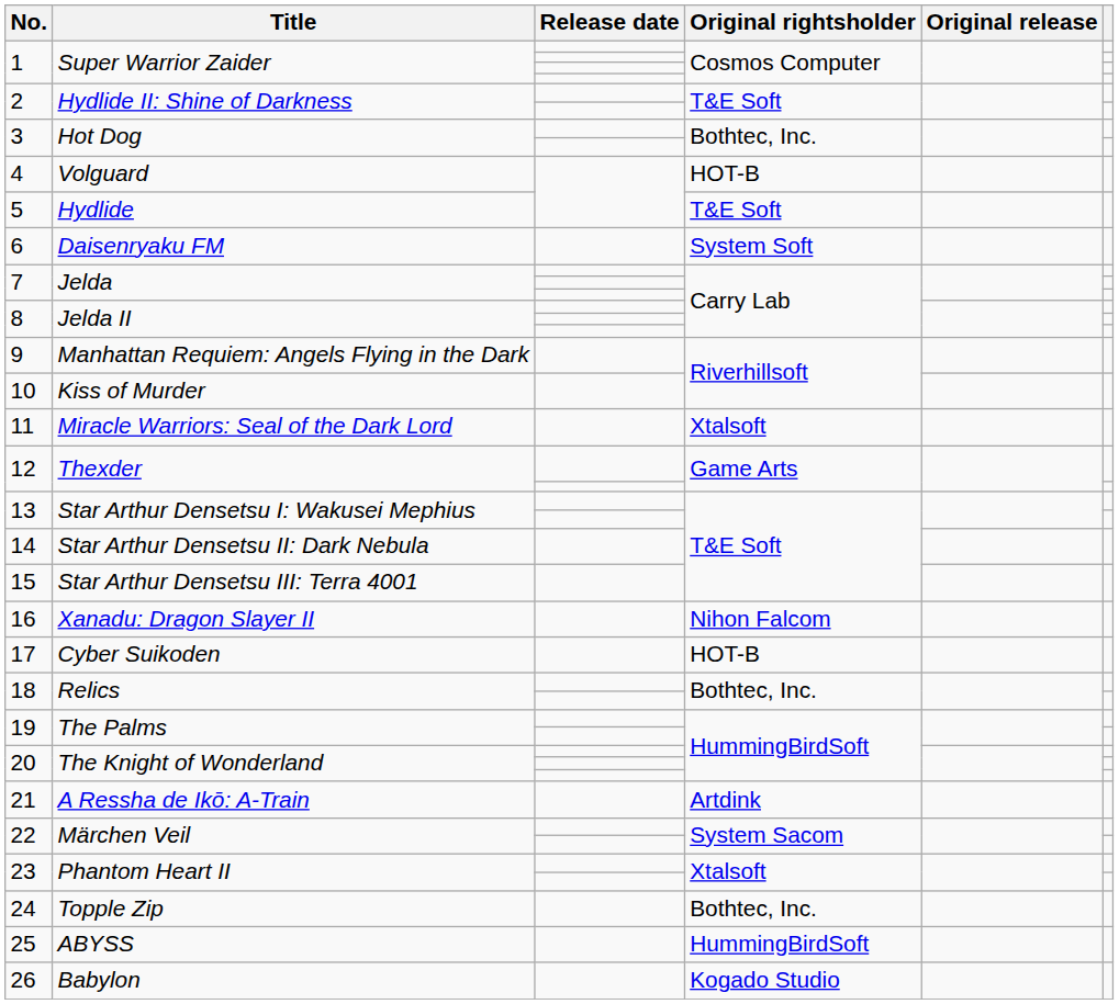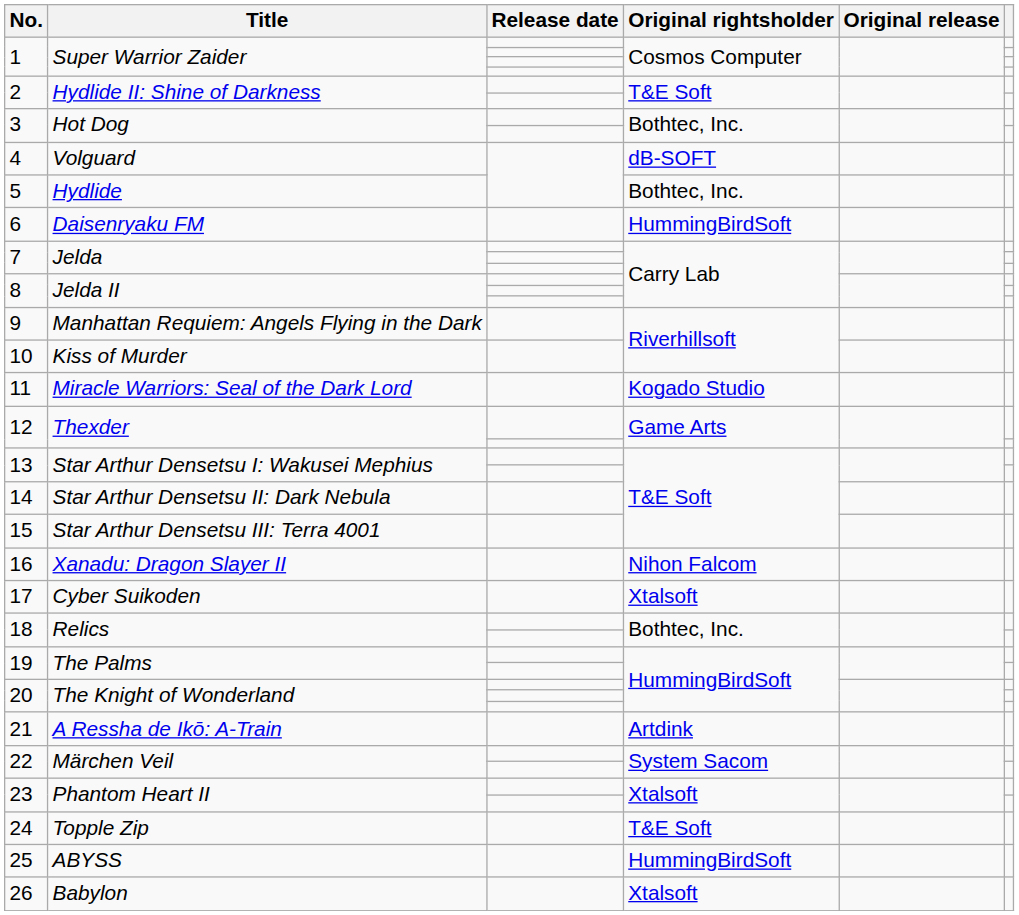4 | Original rightsholder: HOT-B -> dB-SOFT
5 | Original rightsholder: T&E Soft -> Bothtec, Inc.
6 | Original rightsholder: System Soft -> HummingBirdSoft
11 | Original rightsholder: Xtalsoft -> Kogado Studio
17 | Original rightsholder: HOT-B -> Xtalsoft
24 | Original rightsholder: Bothtec, Inc. -> T&E Soft
26 | Original rightsholder: Kogado Studio -> Xtalsoft
